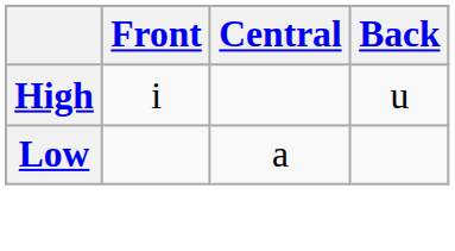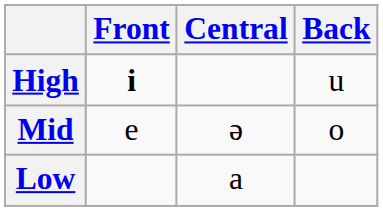High | Front: normal -> bold
+ row: Mid | e | ə | o
